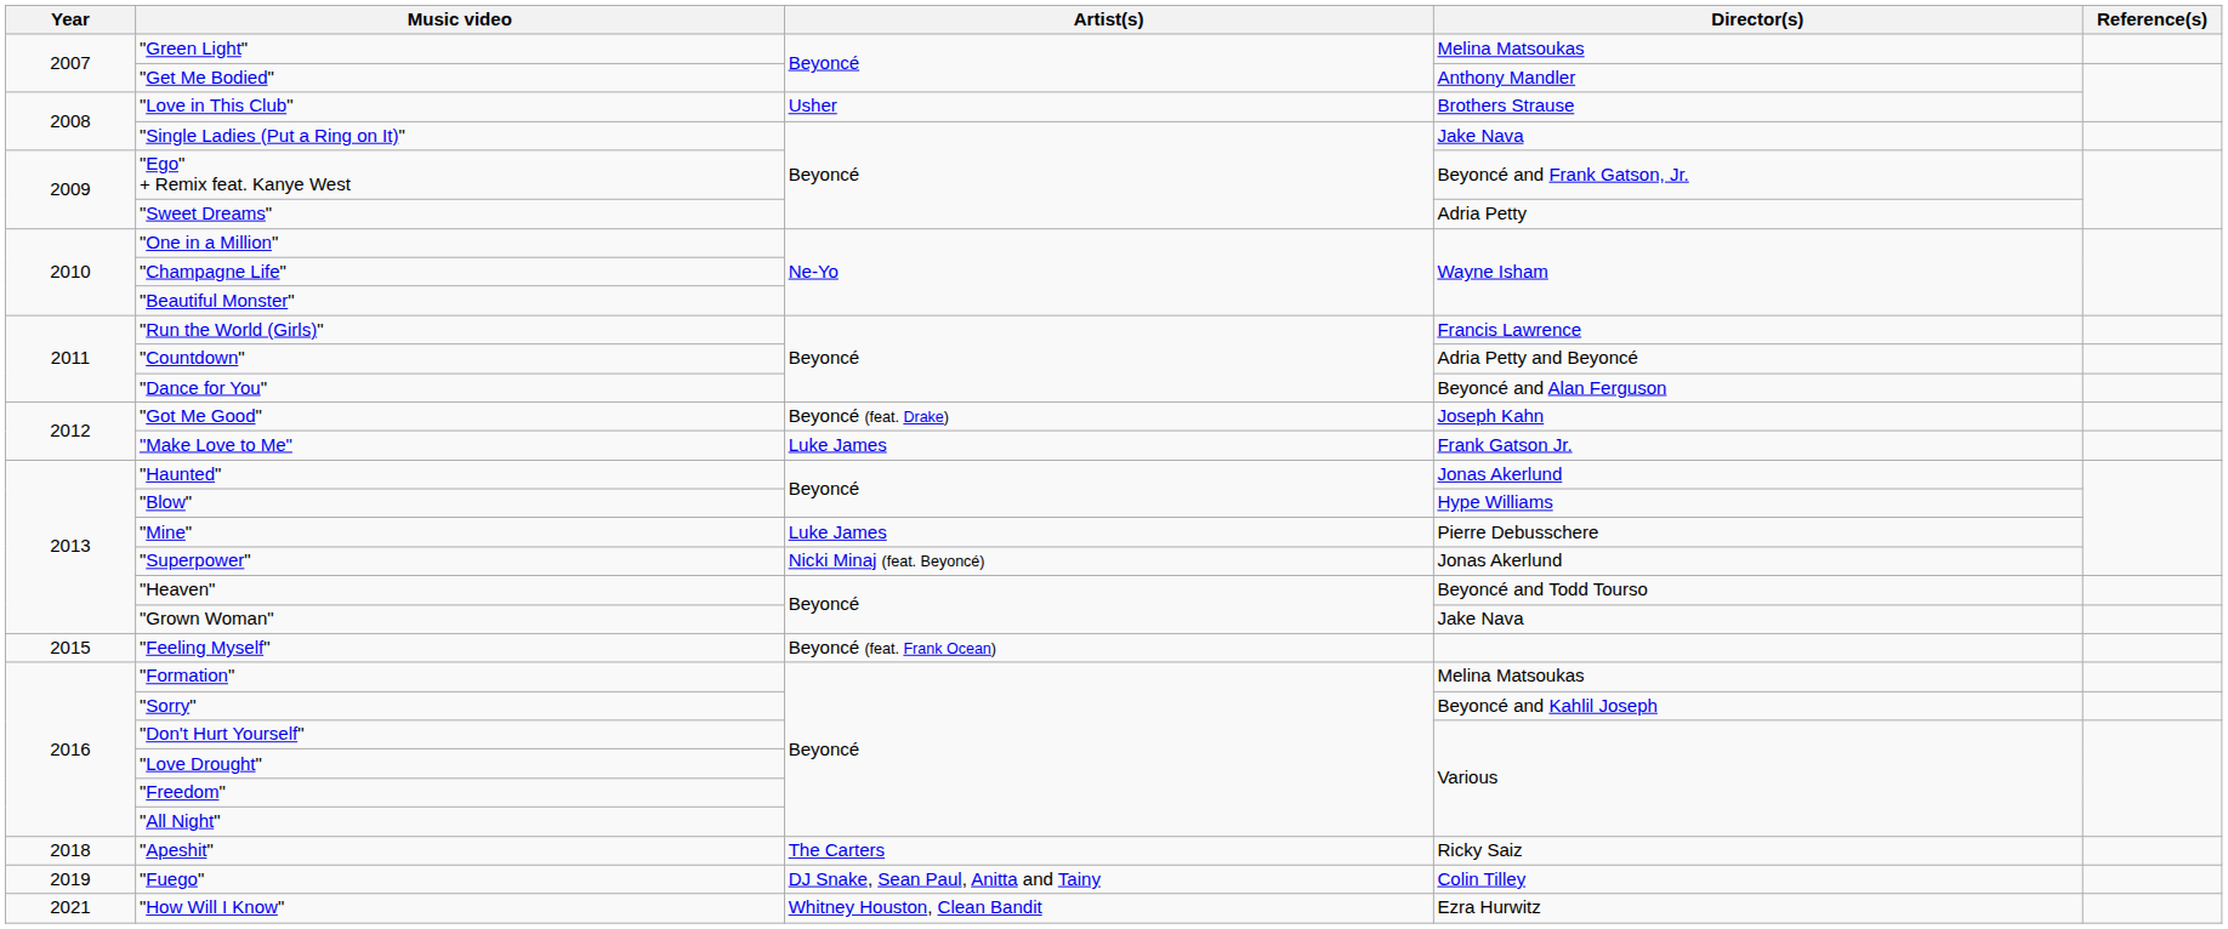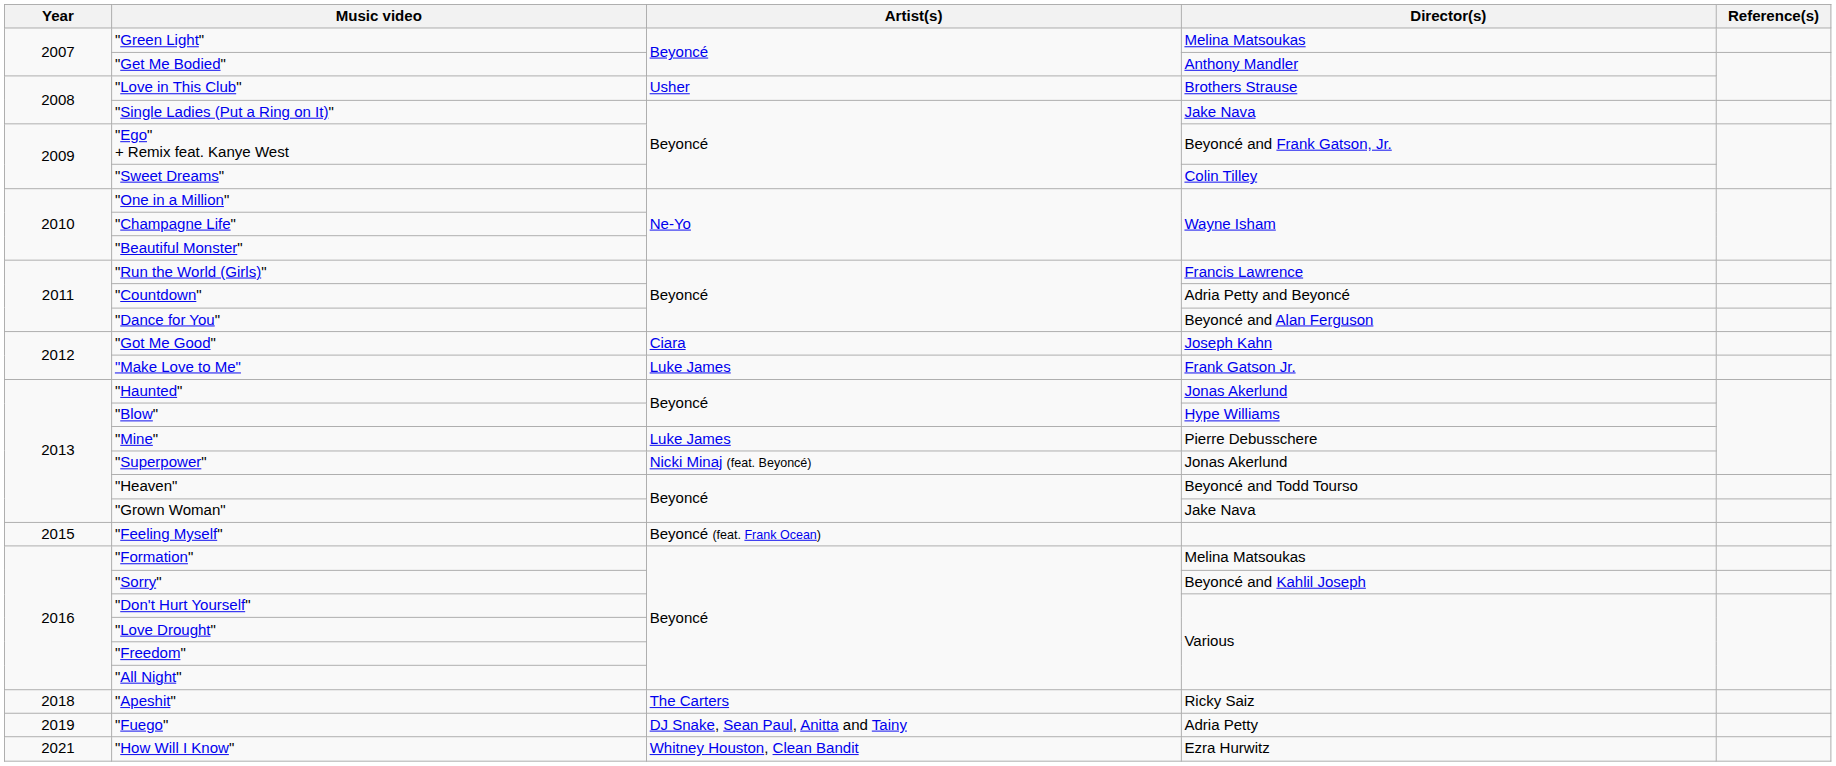"Sweet Dreams" | Director(s): Adria Petty -> Colin Tilley
"Got Me Good" | Artist(s): Beyoncé (feat. Drake) -> Ciara
"Fuego" | Director(s): Colin Tilley -> Adria Petty
